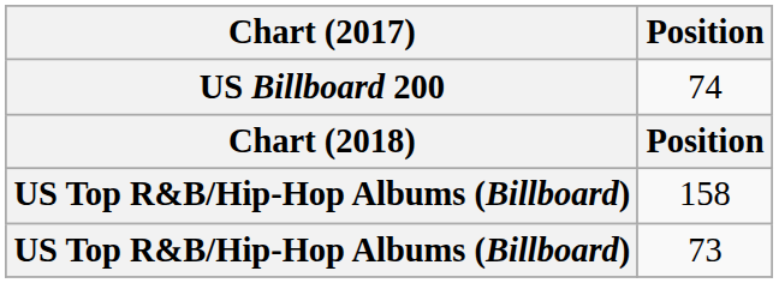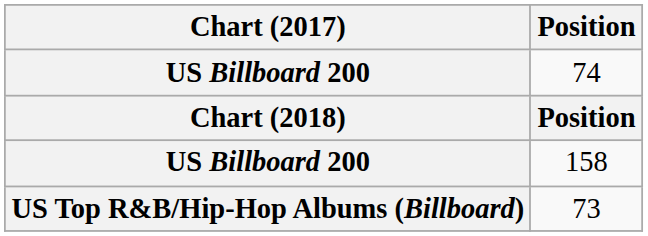158 | Chart (2017): US Top R&B/Hip-Hop Albums (Billboard) -> US Billboard 200
